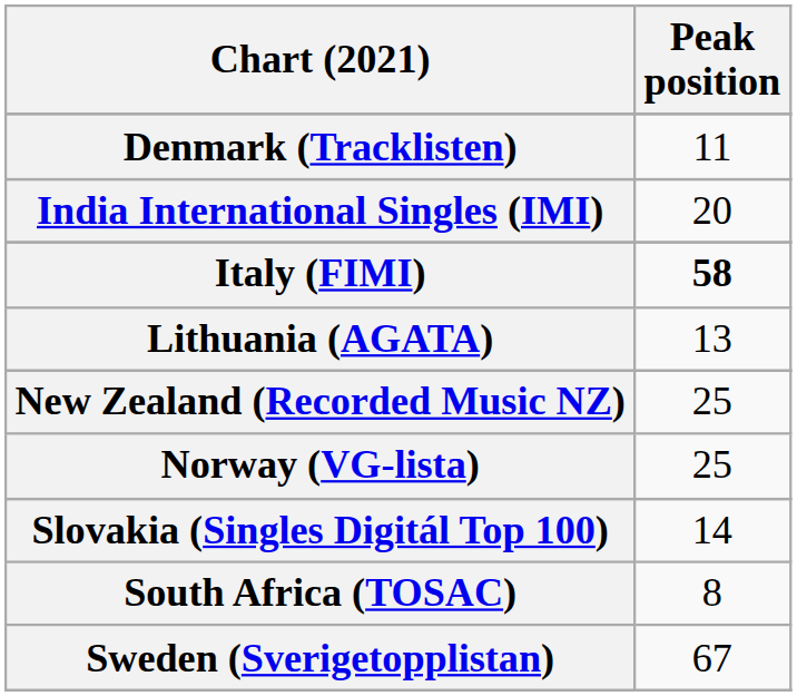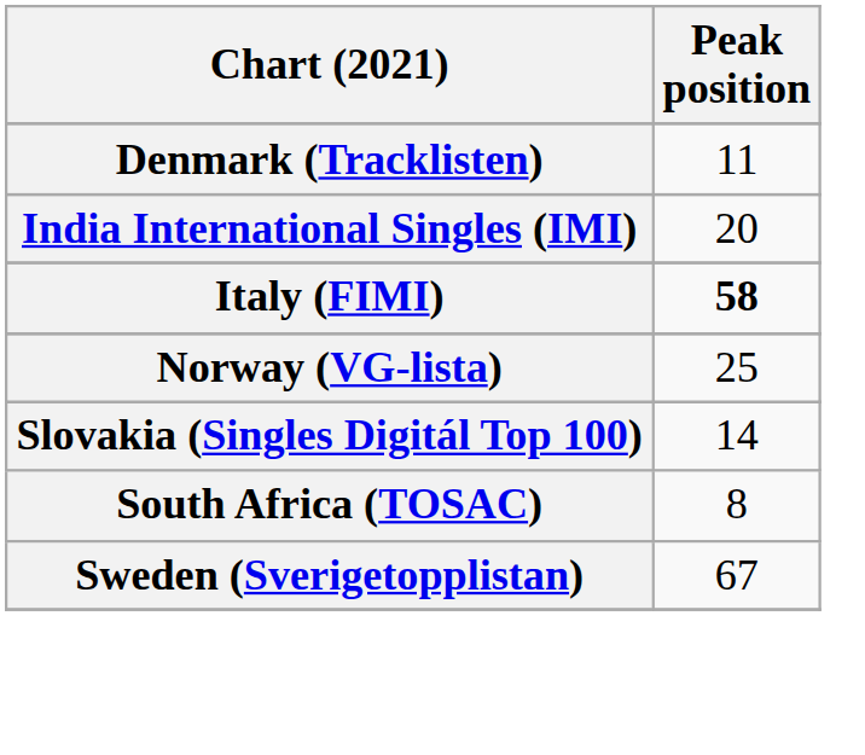- row: Lithuania (AGATA) | 13
- row: New Zealand (Recorded Music NZ) | 25
